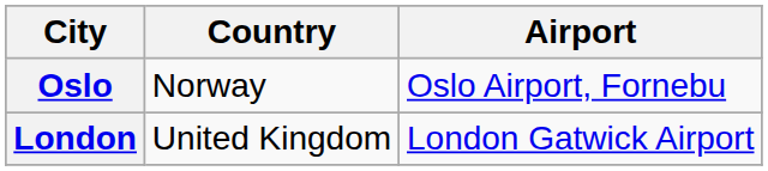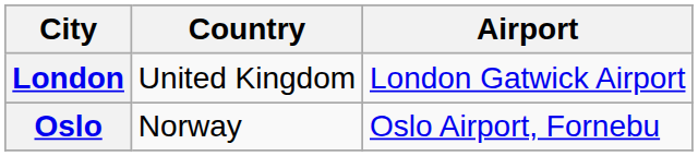rows swapped: Oslo <-> London
